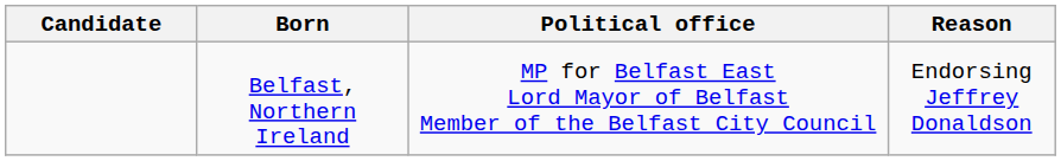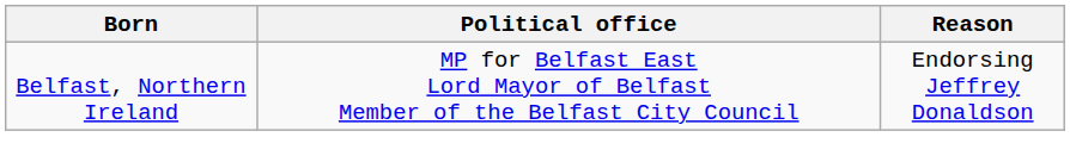- column: Candidate
